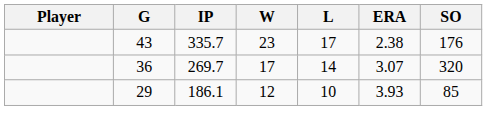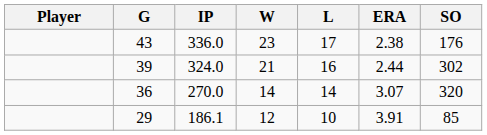43 | IP: 335.7 -> 336.0
+ row: 39 | 324.0 | 21 | 16 | 2.44 | 302
36 | IP: 269.7 -> 270.0
36 | W: 17 -> 14
29 | ERA: 3.93 -> 3.91
